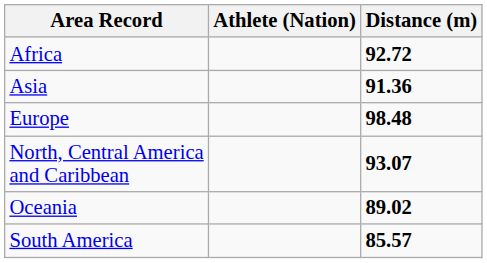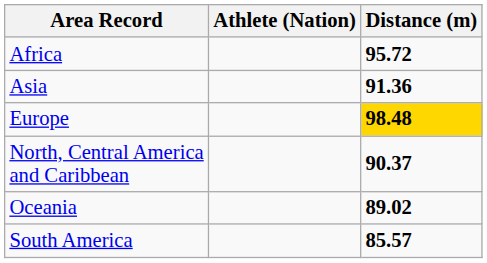Africa | Distance (m): 92.72 -> 95.72
Europe | Distance (m): no background -> gold background
North, Central America and Caribbean | Distance (m): 93.07 -> 90.37
